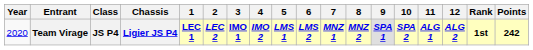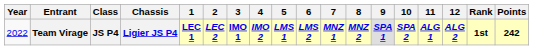Team Virage | Year: 2020 -> 2022
